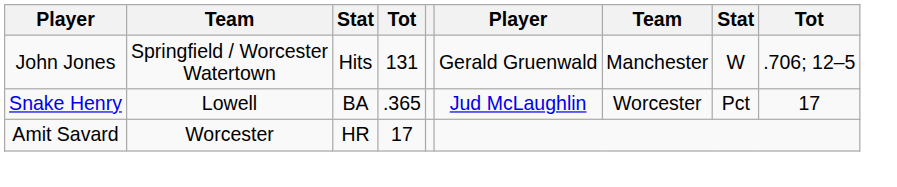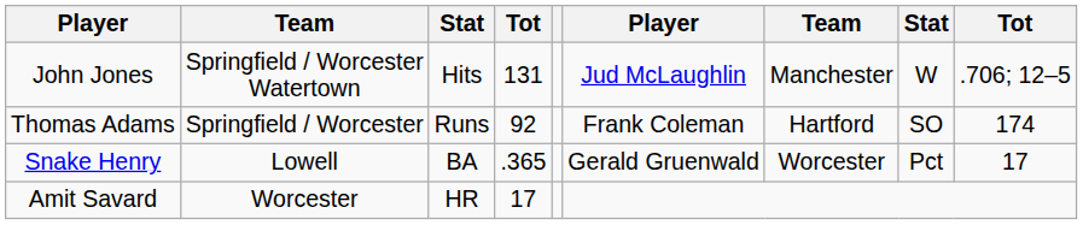John Jones | column 6: Gerald Gruenwald -> Jud McLaughlin
+ row: Thomas Adams | Springfield / Worcester | Runs | 92 | Frank Coleman | Hartford | SO | 174
Snake Henry | column 6: Jud McLaughlin -> Gerald Gruenwald
